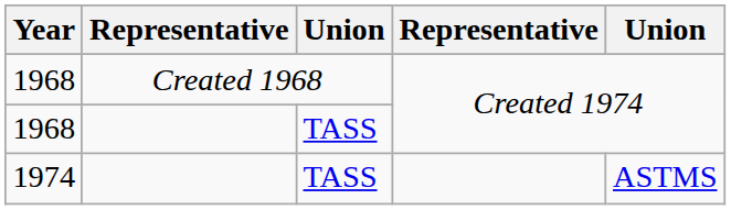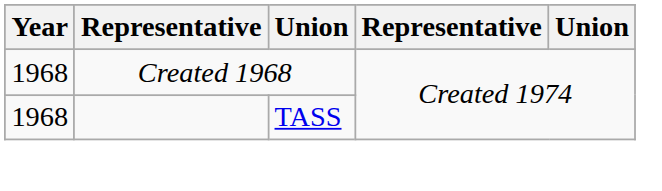- row: 1974 | TASS | ASTMS
